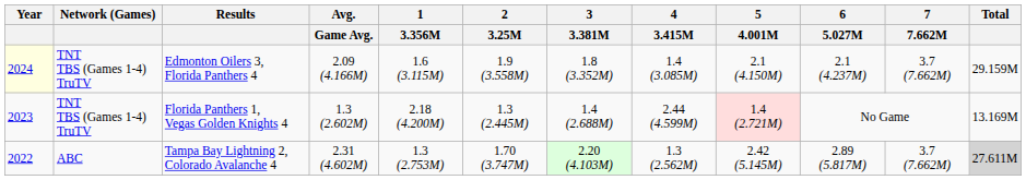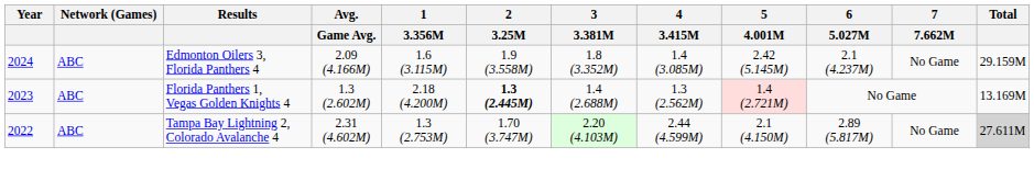Edmonton Oilers 3, Florida Panthers 4 | Year: lightyellow background -> no background
Edmonton Oilers 3, Florida Panthers 4 | Network (Games): TNT TBS (Games 1-4) TruTV -> ABC
Edmonton Oilers 3, Florida Panthers 4 | 5 / 4.001M: 2.1 (4.150M) -> 2.42 (5.145M)
Edmonton Oilers 3, Florida Panthers 4 | 7 / 7.662M: 3.7 (7.662M) -> No Game
Florida Panthers 1, Vegas Golden Knights 4 | Network (Games): TNT TBS (Games 1-4) TruTV -> ABC
Florida Panthers 1, Vegas Golden Knights 4 | 2 / 3.25M: normal -> bold
Florida Panthers 1, Vegas Golden Knights 4 | 4 / 3.415M: 2.44 (4.599M) -> 1.3 (2.562M)
Tampa Bay Lightning 2, Colorado Avalanche 4 | 4 / 3.415M: 1.3 (2.562M) -> 2.44 (4.599M)
Tampa Bay Lightning 2, Colorado Avalanche 4 | 5 / 4.001M: 2.42 (5.145M) -> 2.1 (4.150M)
Tampa Bay Lightning 2, Colorado Avalanche 4 | 7 / 7.662M: 3.7 (7.662M) -> No Game
